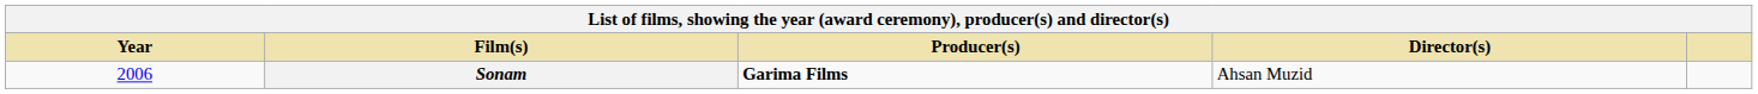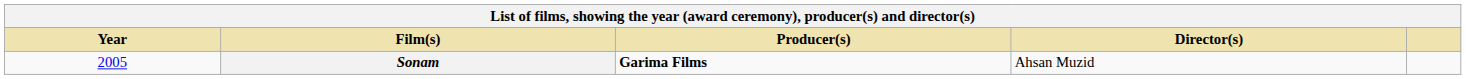Sonam | Year: 2006 -> 2005
